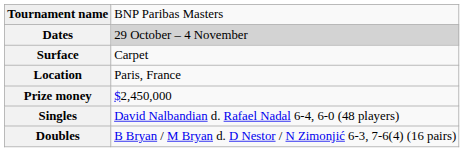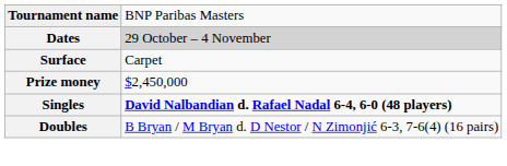- row: Location | Paris, France
Singles | column 2: normal -> bold
